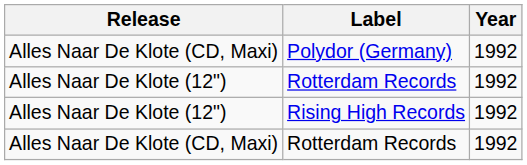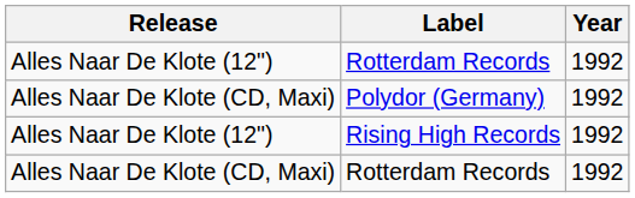rows swapped: Alles Naar De Klote (12") / Rotterdam Records <-> Polydor (Germany)
